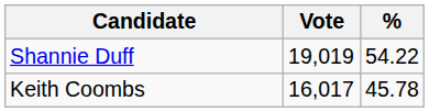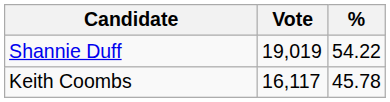Keith Coombs | Vote: 16,017 -> 16,117
